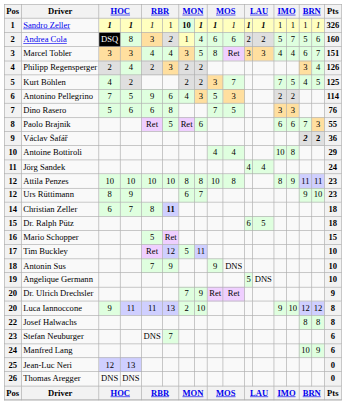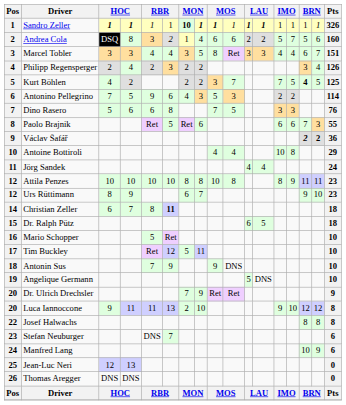Kurt Böhlen | column 15: normal -> bold
Mario Schopper | Pts: 15 -> 10
